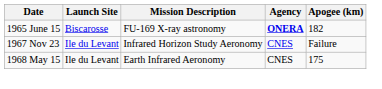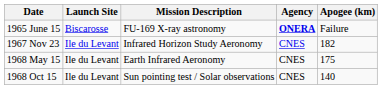1965 June 15 | Apogee (km): 182 -> Failure
1967 Nov 23 | Apogee (km): Failure -> 182
+ row: 1968 Oct 15 | Ile du Levant | Sun pointing test / Solar observations | CNES | 140
